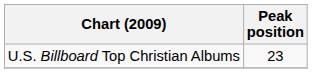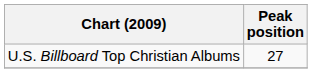U.S. Billboard Top Christian Albums | Peak position: 23 -> 27
